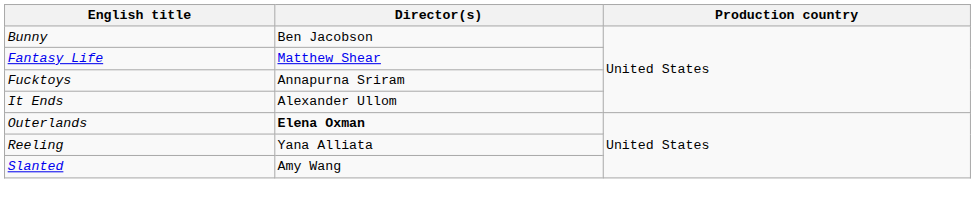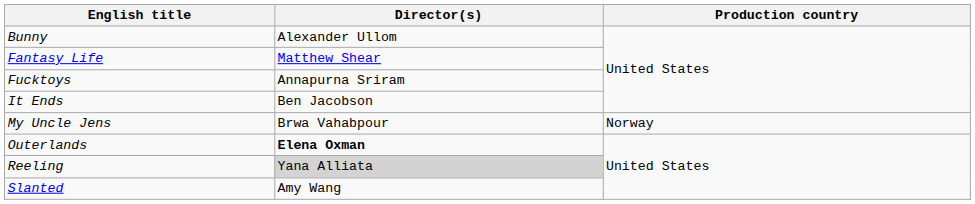Bunny | Director(s): Ben Jacobson -> Alexander Ullom
It Ends | Director(s): Alexander Ullom -> Ben Jacobson
+ row: My Uncle Jens | Brwa Vahabpour | Norway
Reeling | Director(s): no background -> lightgrey background
